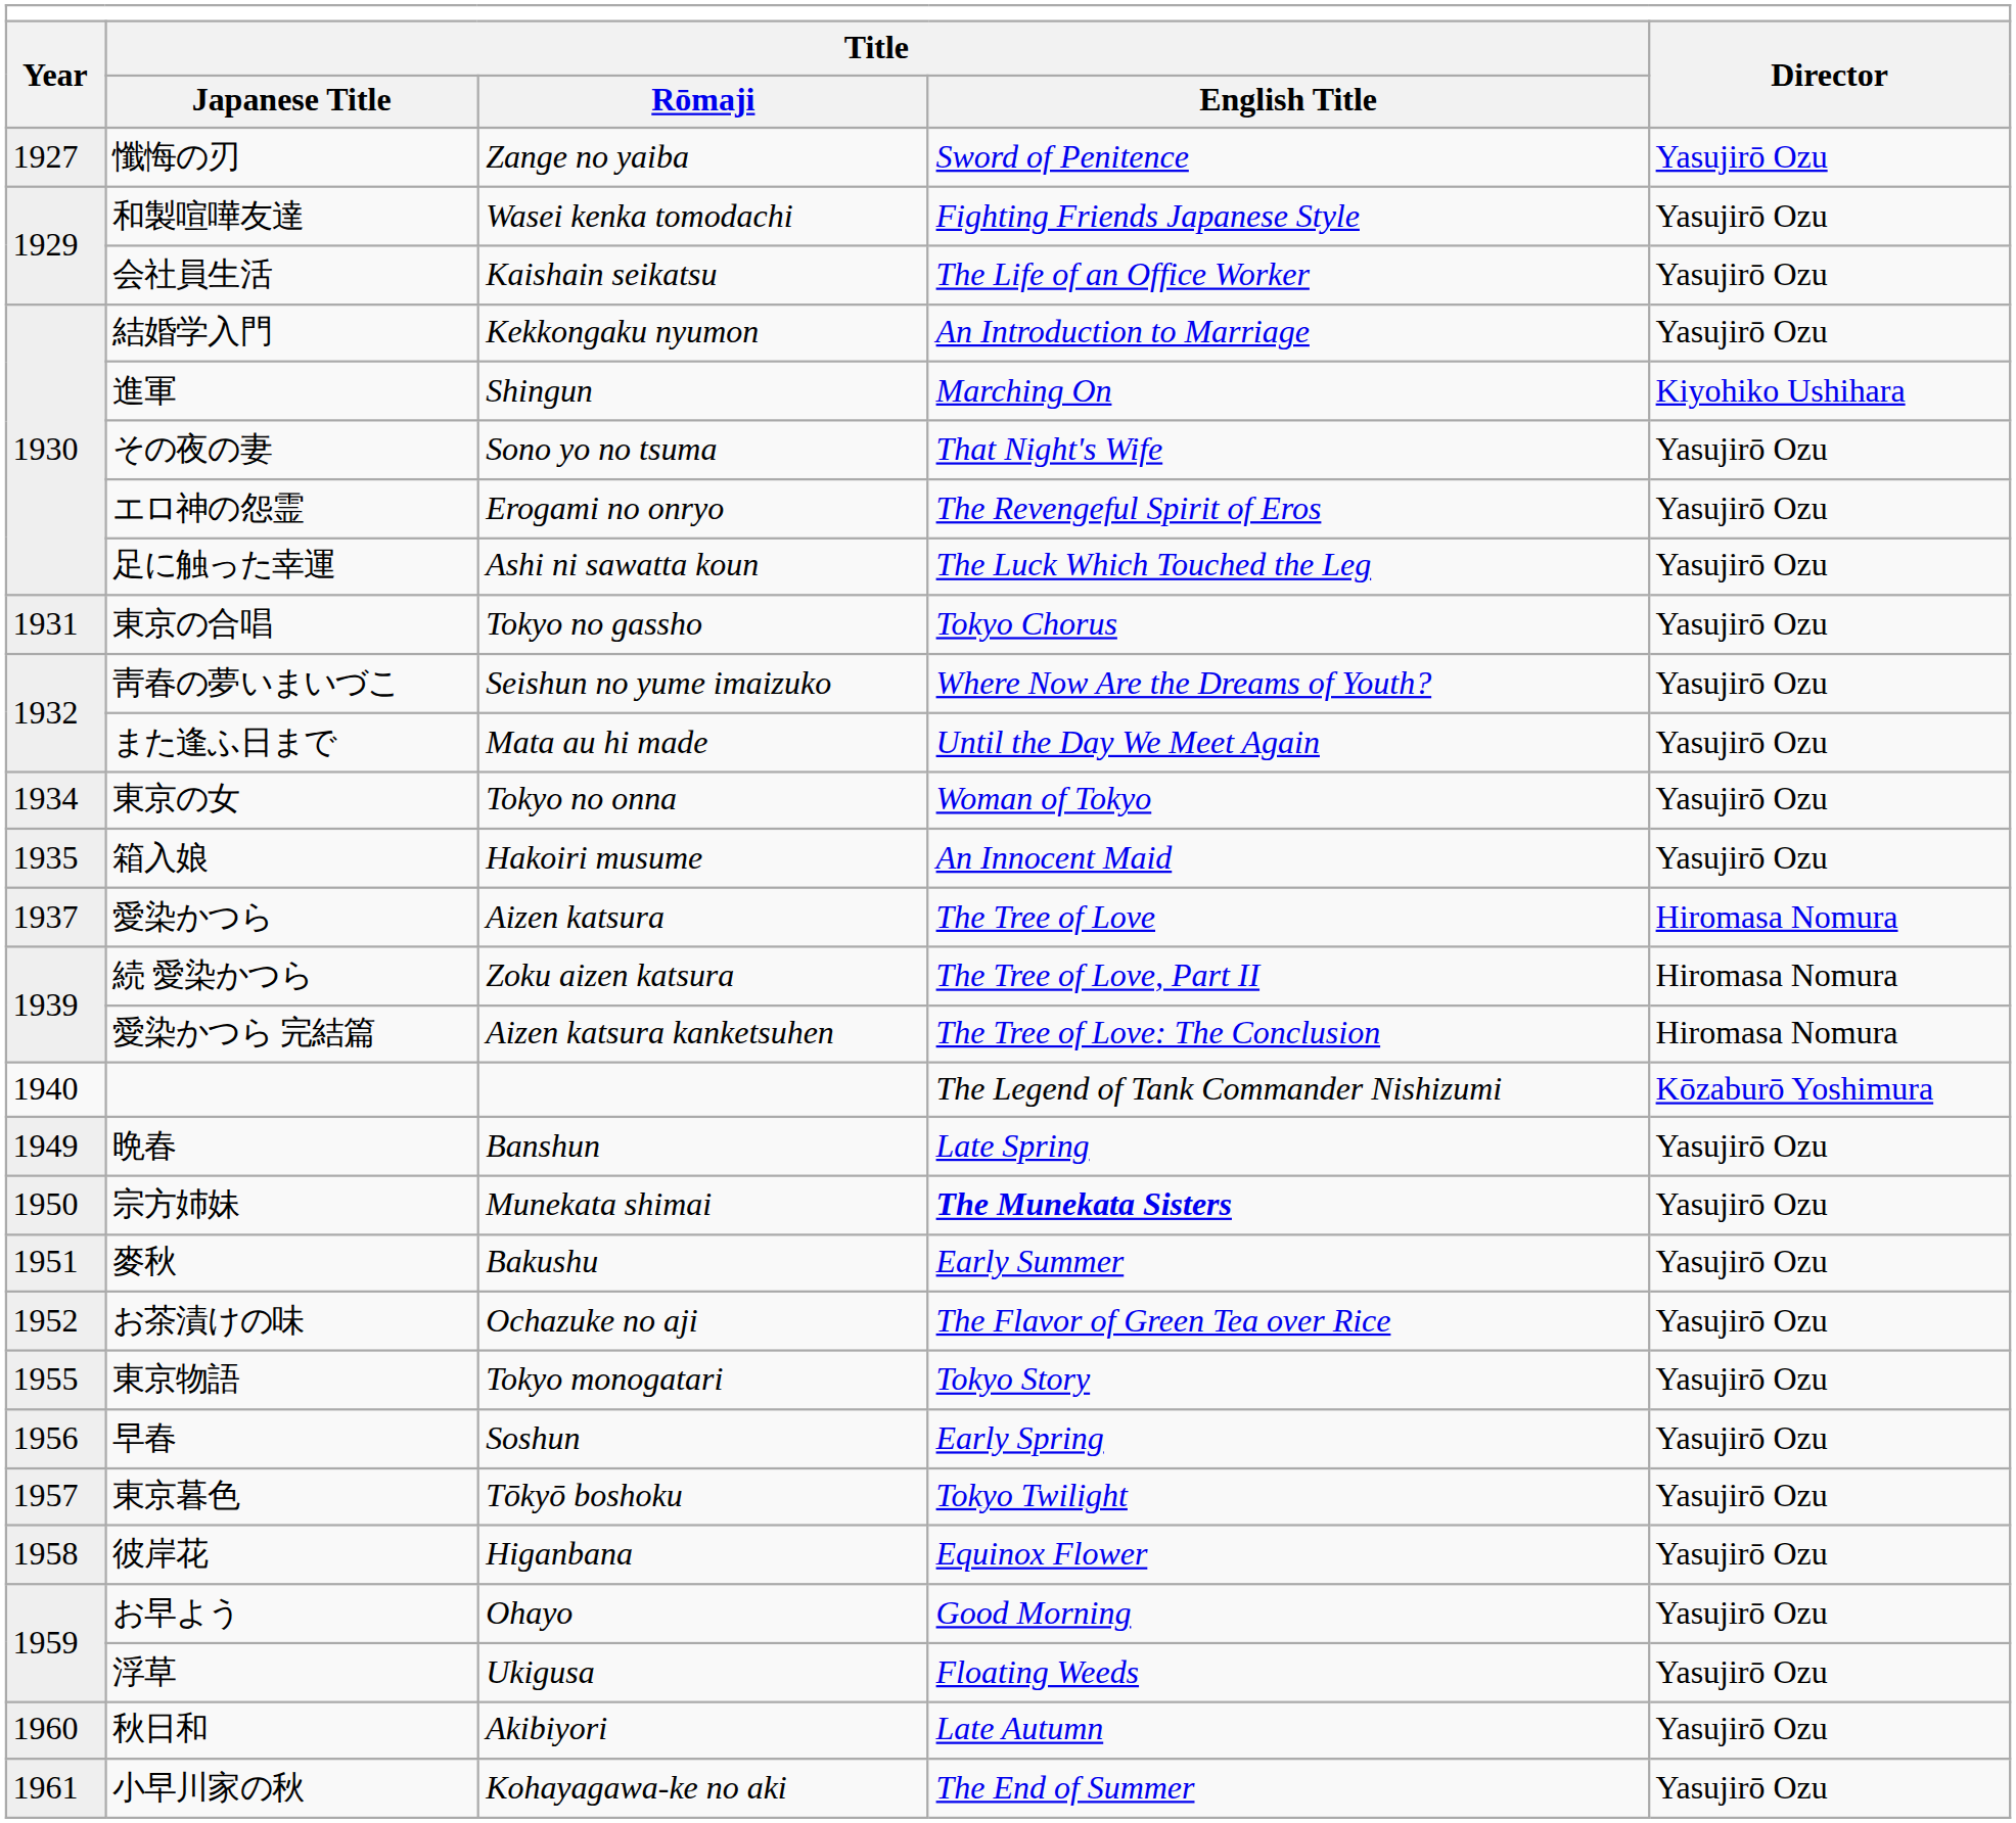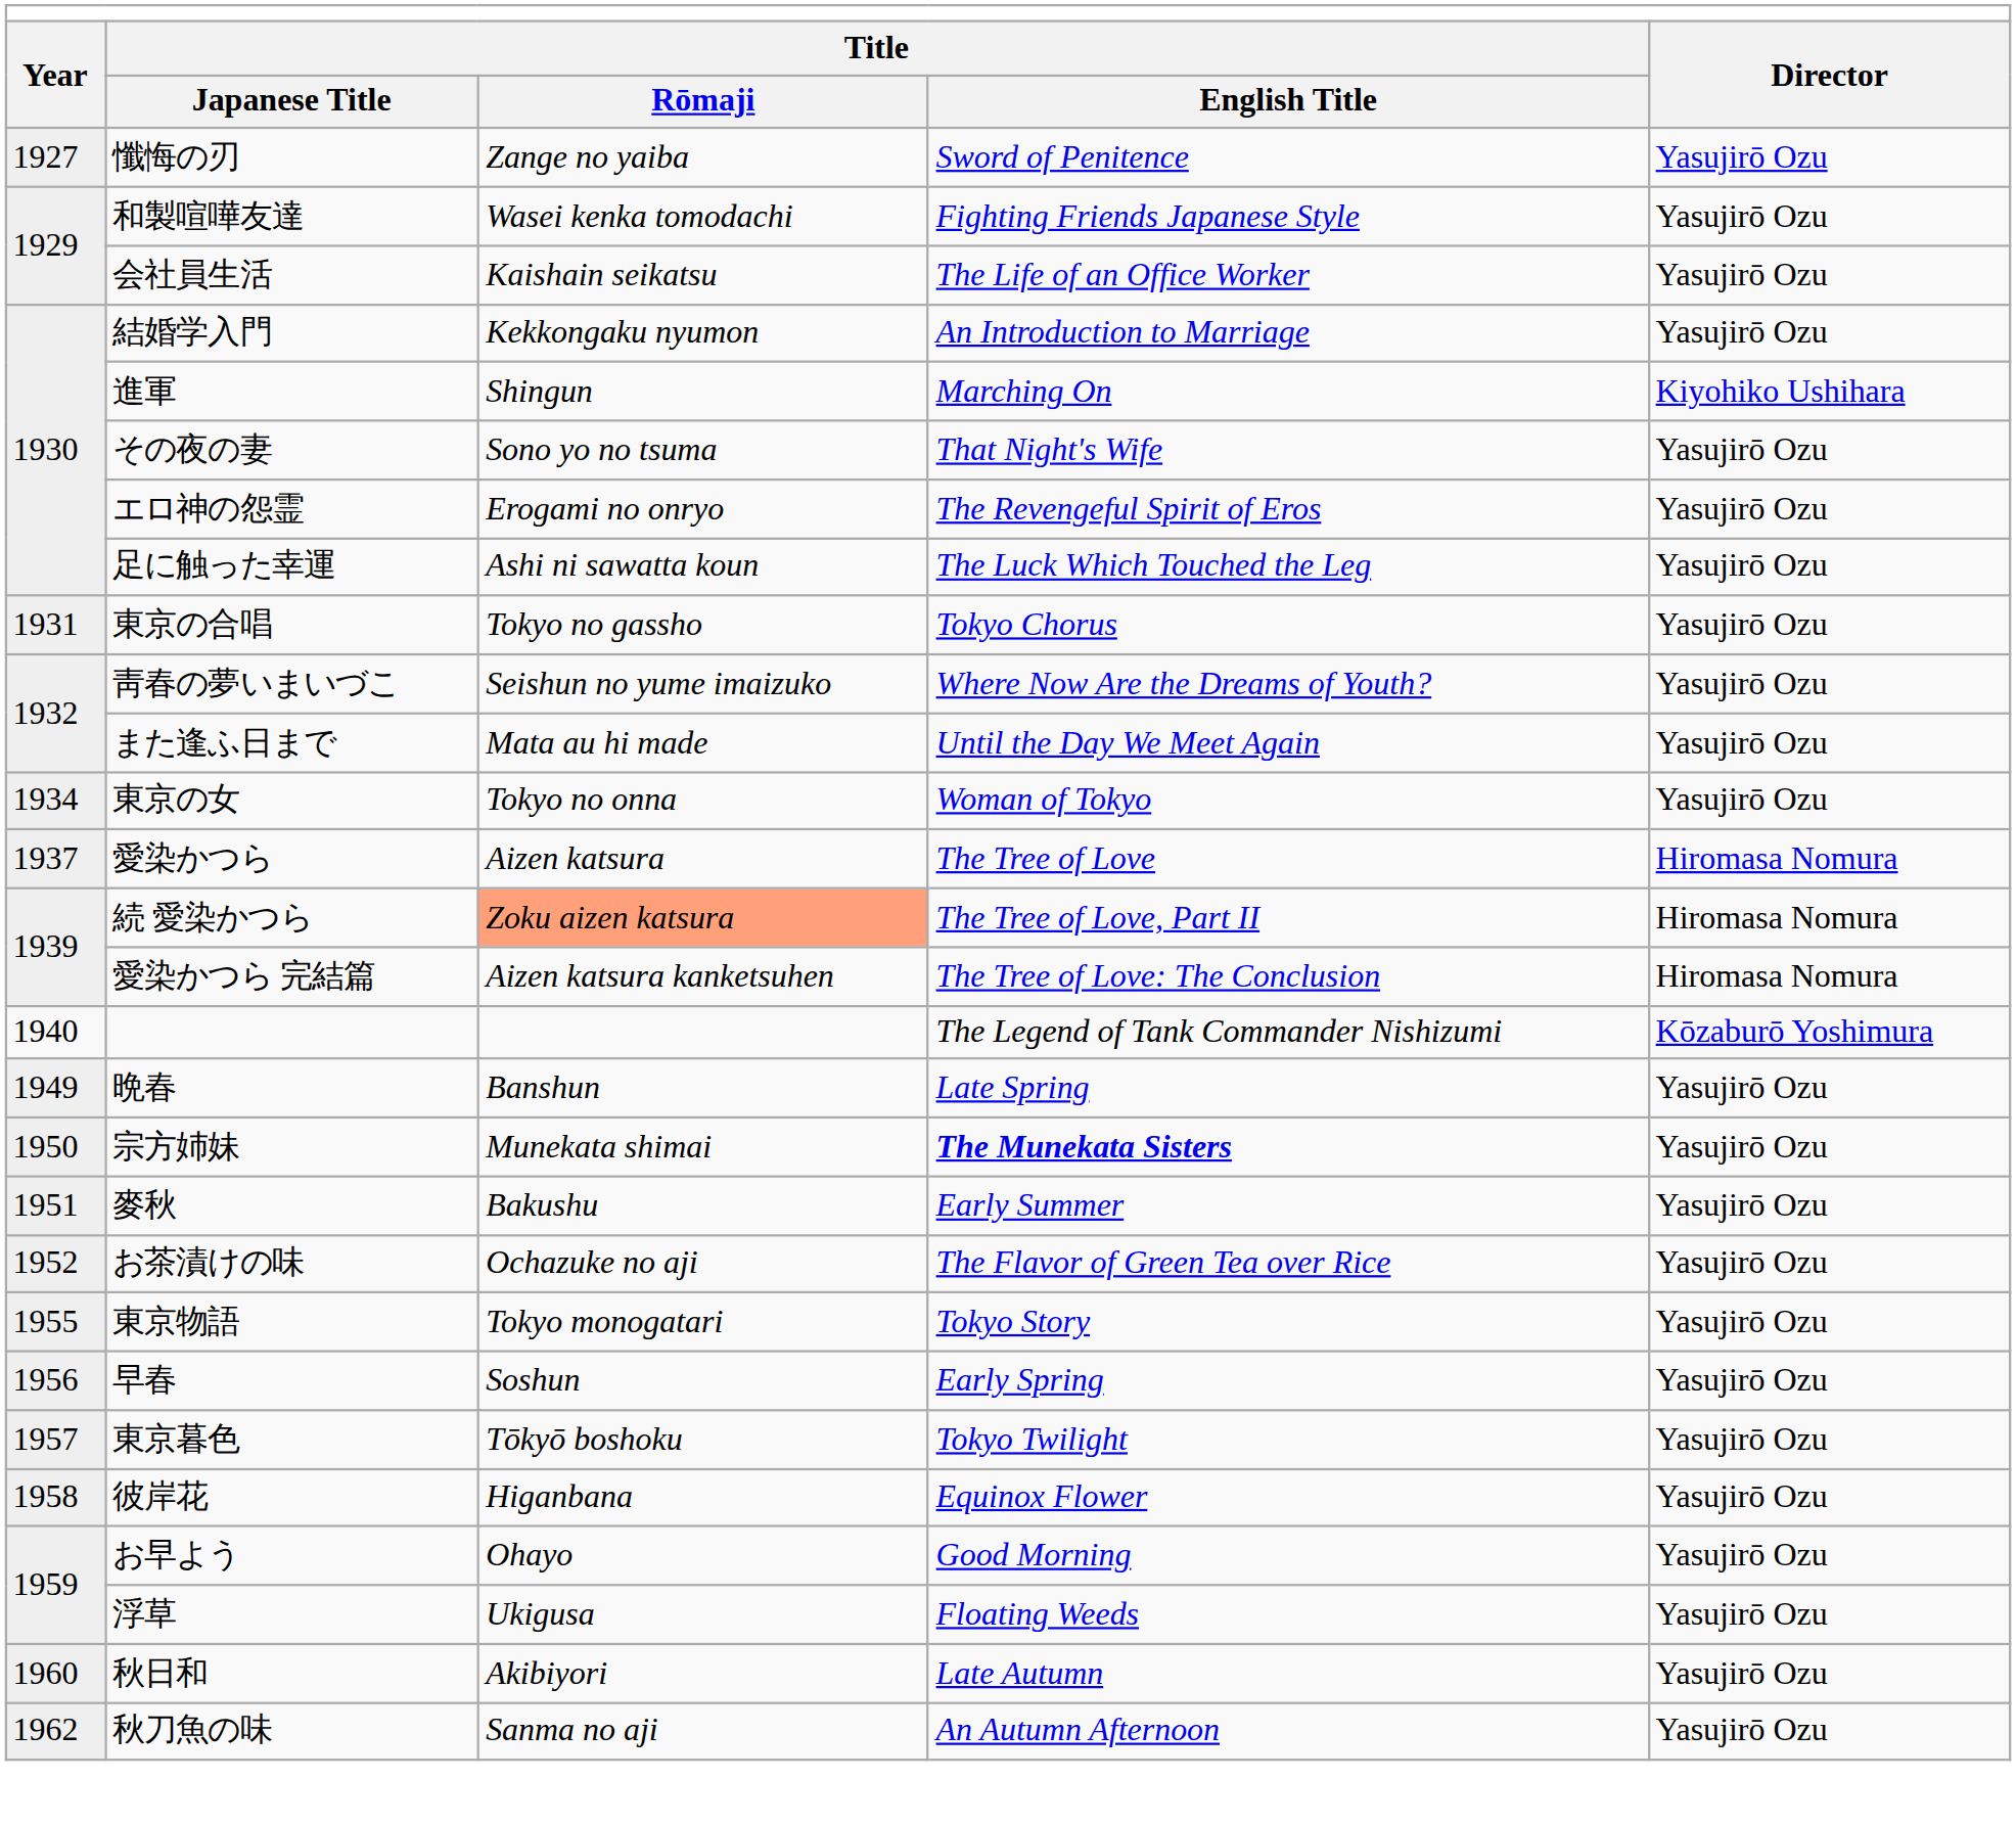- row: 1935 | 箱入娘 | Hakoiri musume | An Innocent Maid | Yasujirō Ozu
続 愛染かつら | Title / Rōmaji: no background -> lightsalmon background
- row: 1961 | 小早川家の秋 | Kohayagawa-ke no aki | The End of Summer | Yasujirō Ozu
+ row: 1962 | 秋刀魚の味 | Sanma no aji | An Autumn Afternoon | Yasujirō Ozu
